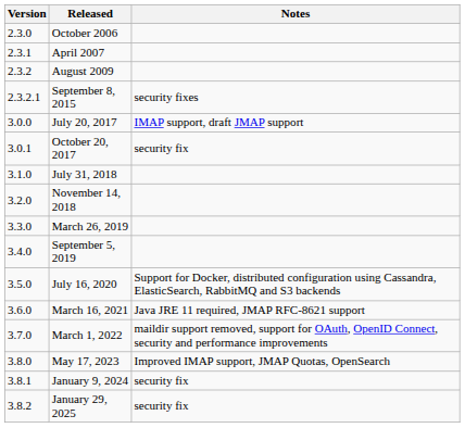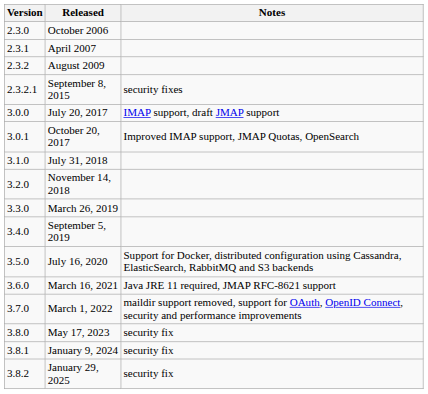October 20, 2017 | Notes: security fix -> Improved IMAP support, JMAP Quotas, OpenSearch
May 17, 2023 | Notes: Improved IMAP support, JMAP Quotas, OpenSearch -> security fix
